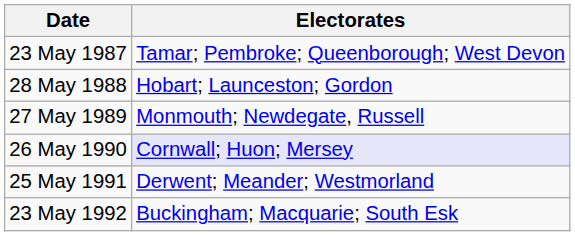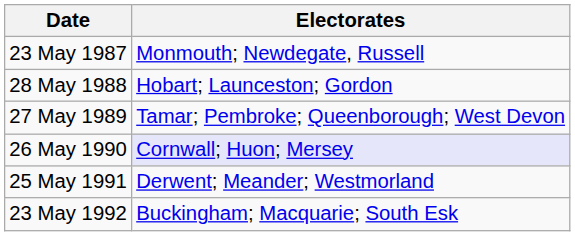23 May 1987 | Electorates: Tamar; Pembroke; Queenborough; West Devon -> Monmouth; Newdegate, Russell
27 May 1989 | Electorates: Monmouth; Newdegate, Russell -> Tamar; Pembroke; Queenborough; West Devon
